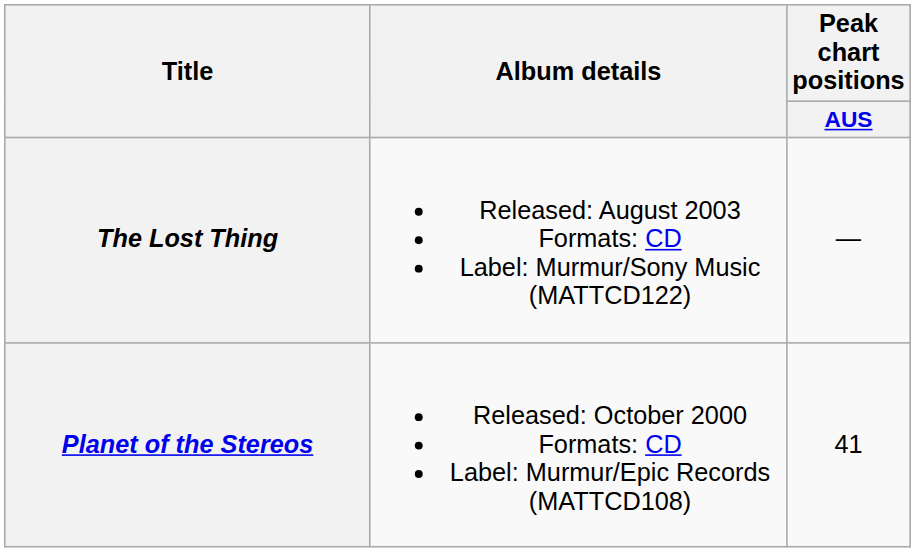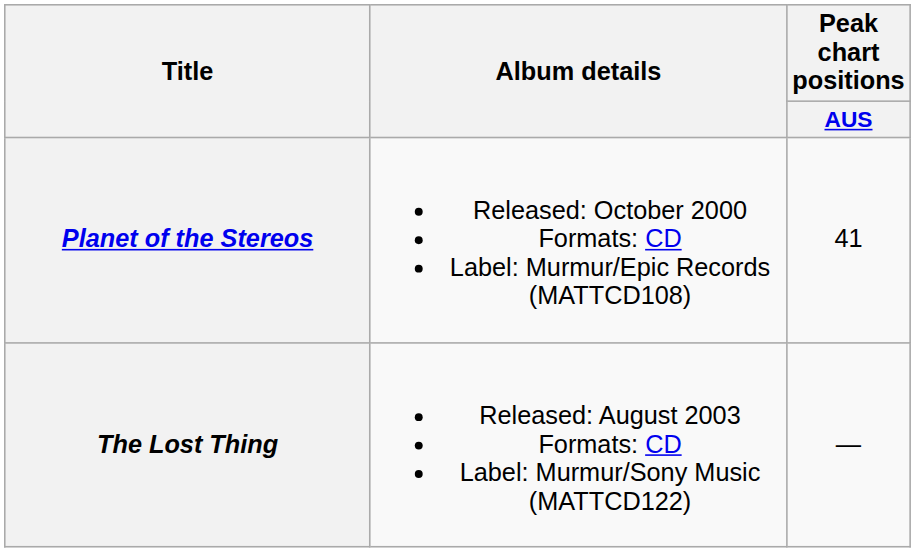rows swapped: Planet of the Stereos <-> The Lost Thing
